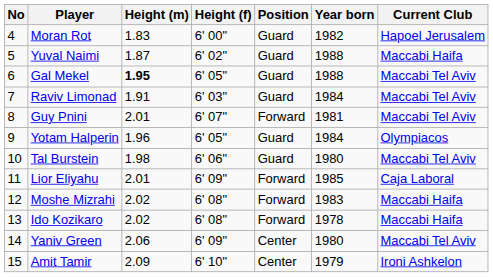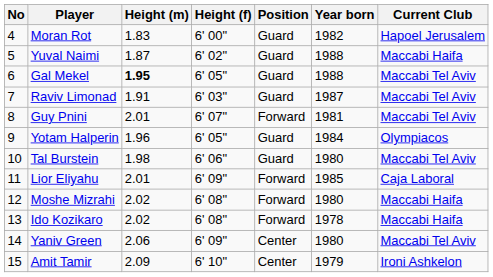Raviv Limonad | Year born: 1984 -> 1987
Moshe Mizrahi | Year born: 1983 -> 1980
